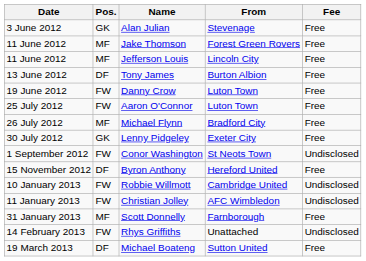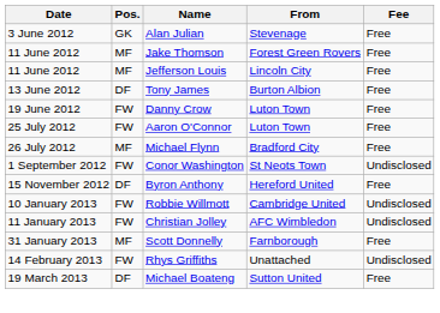- row: 30 July 2012 | GK | Lenny Pidgeley | Exeter City | Free
